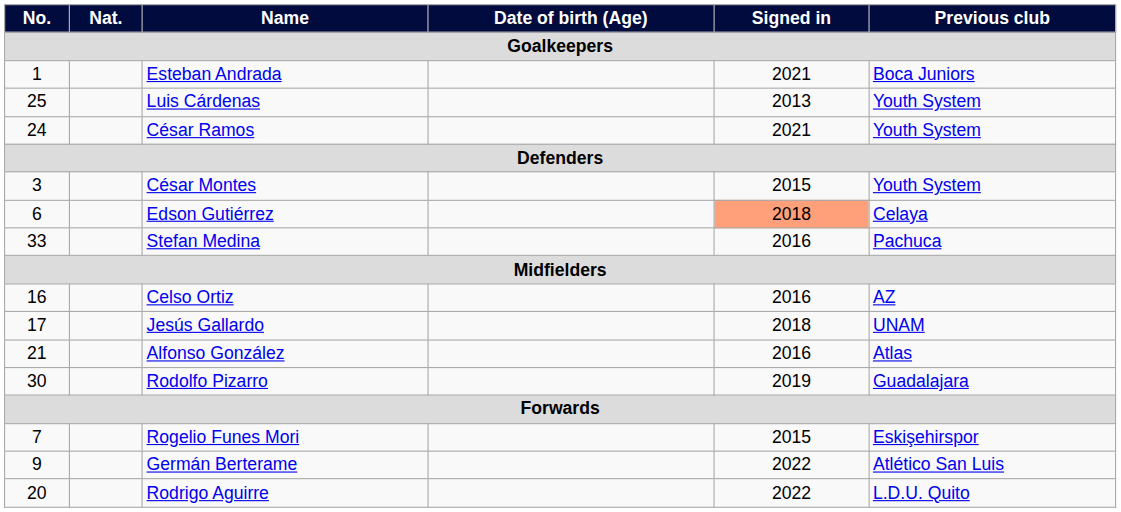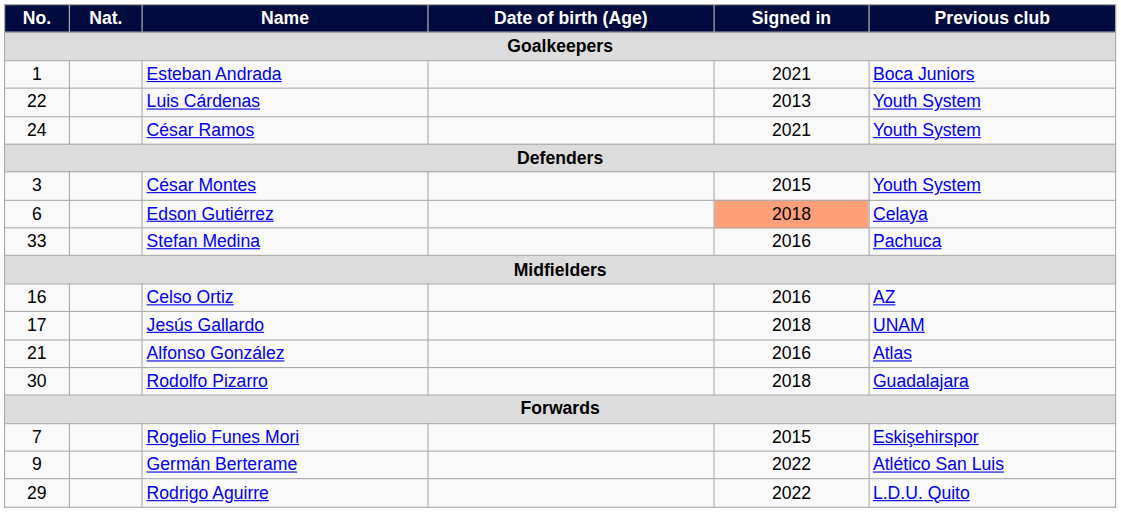Luis Cárdenas | No.: 25 -> 22
Rodolfo Pizarro | Signed in: 2019 -> 2018
Rodrigo Aguirre | No.: 20 -> 29
